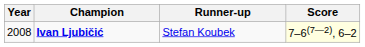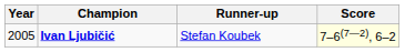Ivan Ljubičić | Year: 2008 -> 2005
